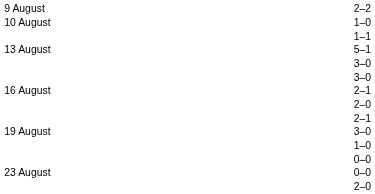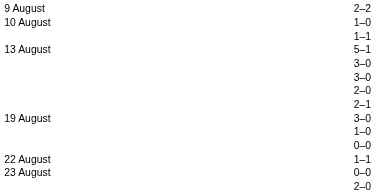- row: 16 August | 2–1
+ row: 22 August | 1–1
